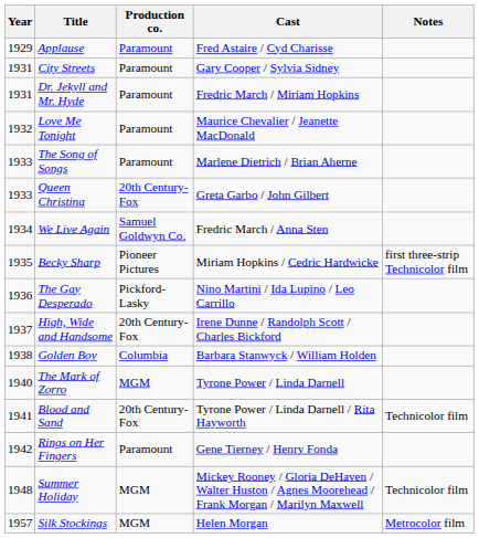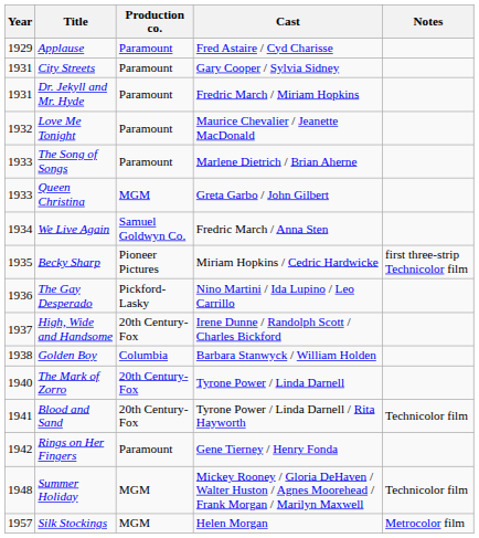Queen Christina | Production co.: 20th Century-Fox -> MGM
The Mark of Zorro | Production co.: MGM -> 20th Century-Fox
